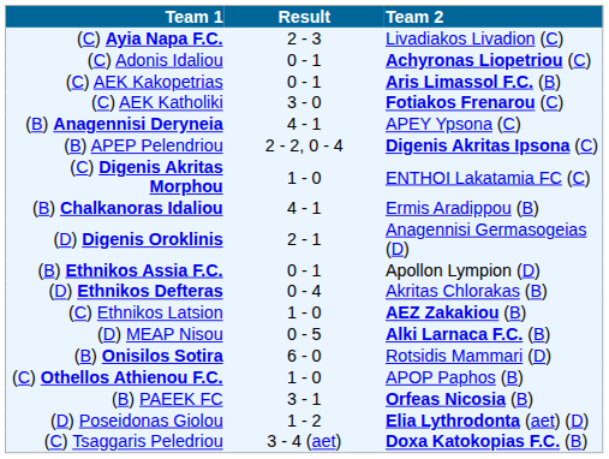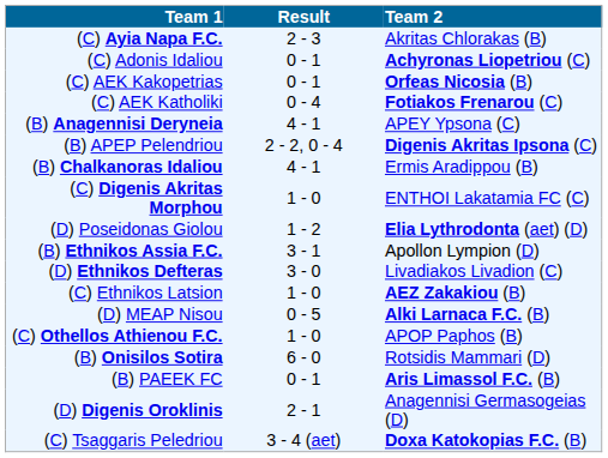(C) Ayia Napa F.C. | Team 2: Livadiakos Livadion (C) -> Akritas Chlorakas (B)
(C) AEK Kakopetrias | Team 2: Aris Limassol F.C. (B) -> Orfeas Nicosia (B)
(C) AEK Katholiki | Result: 3 - 0 -> 0 - 4
rows swapped: (B) Chalkanoras Idaliou <-> (C) Digenis Akritas Morphou
rows swapped: (D) Digenis Oroklinis <-> (D) Poseidonas Giolou
(B) Ethnikos Assia F.C. | Result: 0 - 1 -> 3 - 1
(D) Ethnikos Defteras | Result: 0 - 4 -> 3 - 0
(D) Ethnikos Defteras | Team 2: Akritas Chlorakas (B) -> Livadiakos Livadion (C)
rows swapped: (B) Onisilos Sotira <-> (C) Othellos Athienou F.C.
(B) PAEEK FC | Result: 3 - 1 -> 0 - 1
(B) PAEEK FC | Team 2: Orfeas Nicosia (B) -> Aris Limassol F.C. (B)
